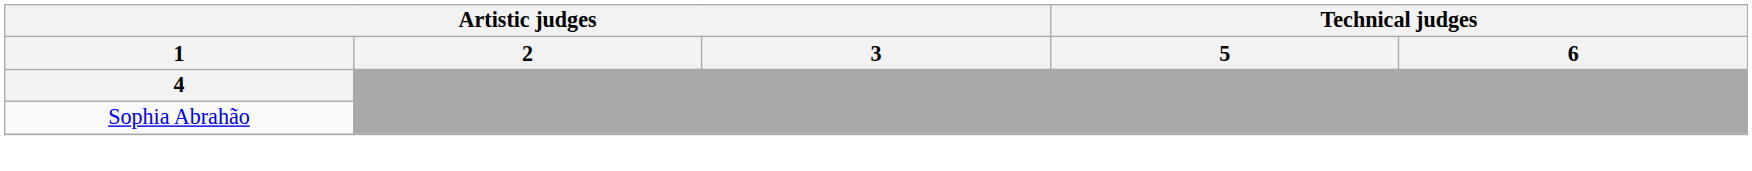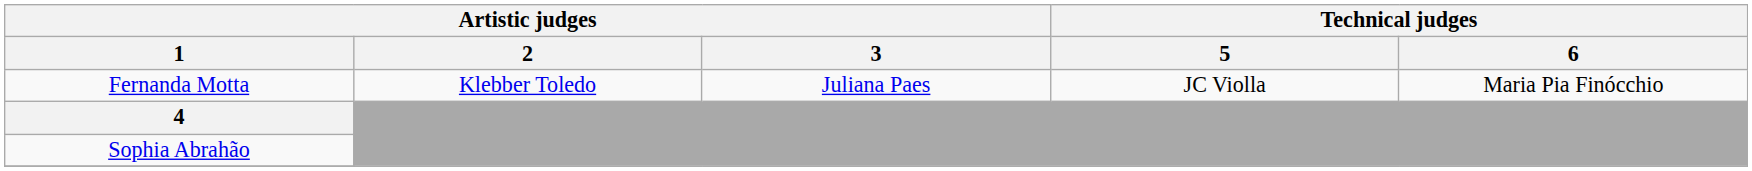+ row: Fernanda Motta | Klebber Toledo | Juliana Paes | JC Violla | Maria Pia Finócchio
